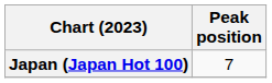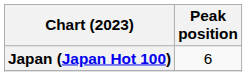Japan (Japan Hot 100) | Peak position: 7 -> 6
